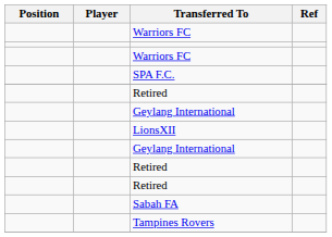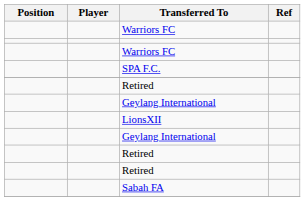- row: Tampines Rovers
